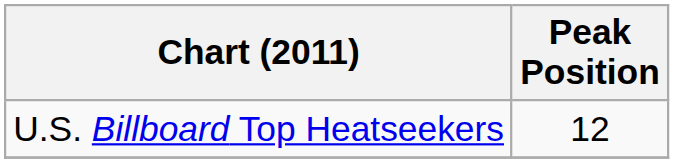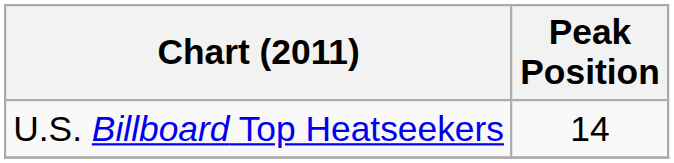U.S. Billboard Top Heatseekers | Peak Position: 12 -> 14
